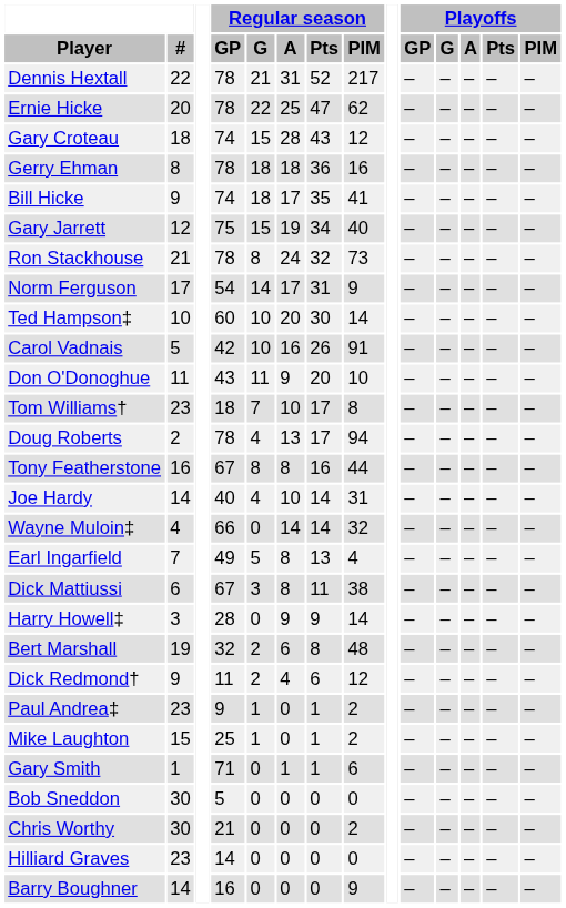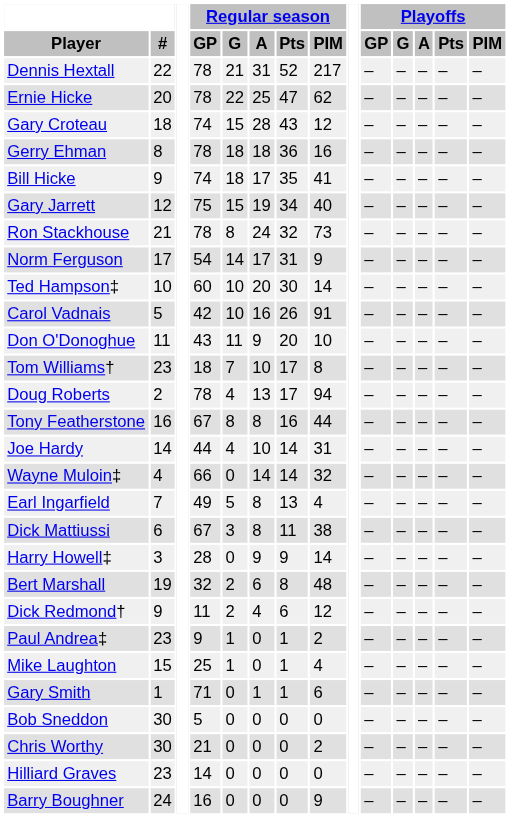Joe Hardy | Regular season / GP: 40 -> 44
Mike Laughton | Regular season / PIM: 2 -> 4
Barry Boughner | #: 14 -> 24
